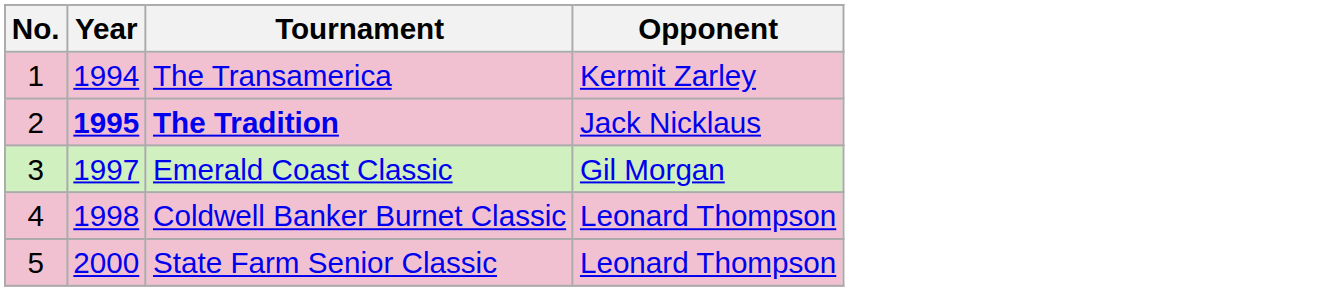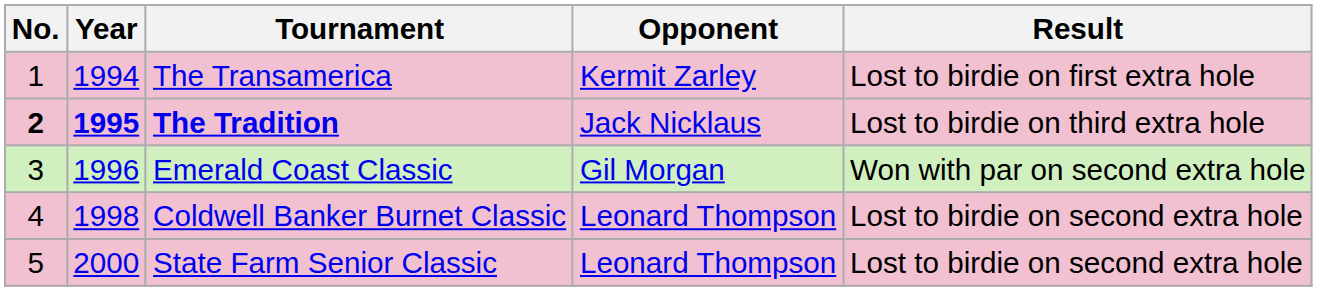+ column: Result | Lost to birdie on first extra hole | Lost to birdie on third extra hole | Won with par on second extra hole | Lost to birdie on second extra hole | Lost to birdie on second extra hole
The Tradition | No.: normal -> bold
Emerald Coast Classic | Year: 1997 -> 1996
